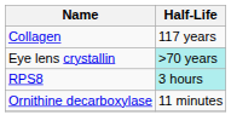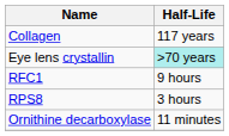+ row: RFC1 | 9 hours
RPS8 | Half-Life: paleturquoise background -> no background
